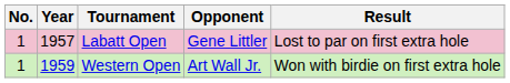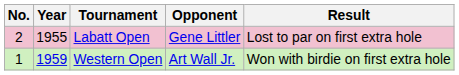Labatt Open | No.: 1 -> 2
Labatt Open | Year: 1957 -> 1955
